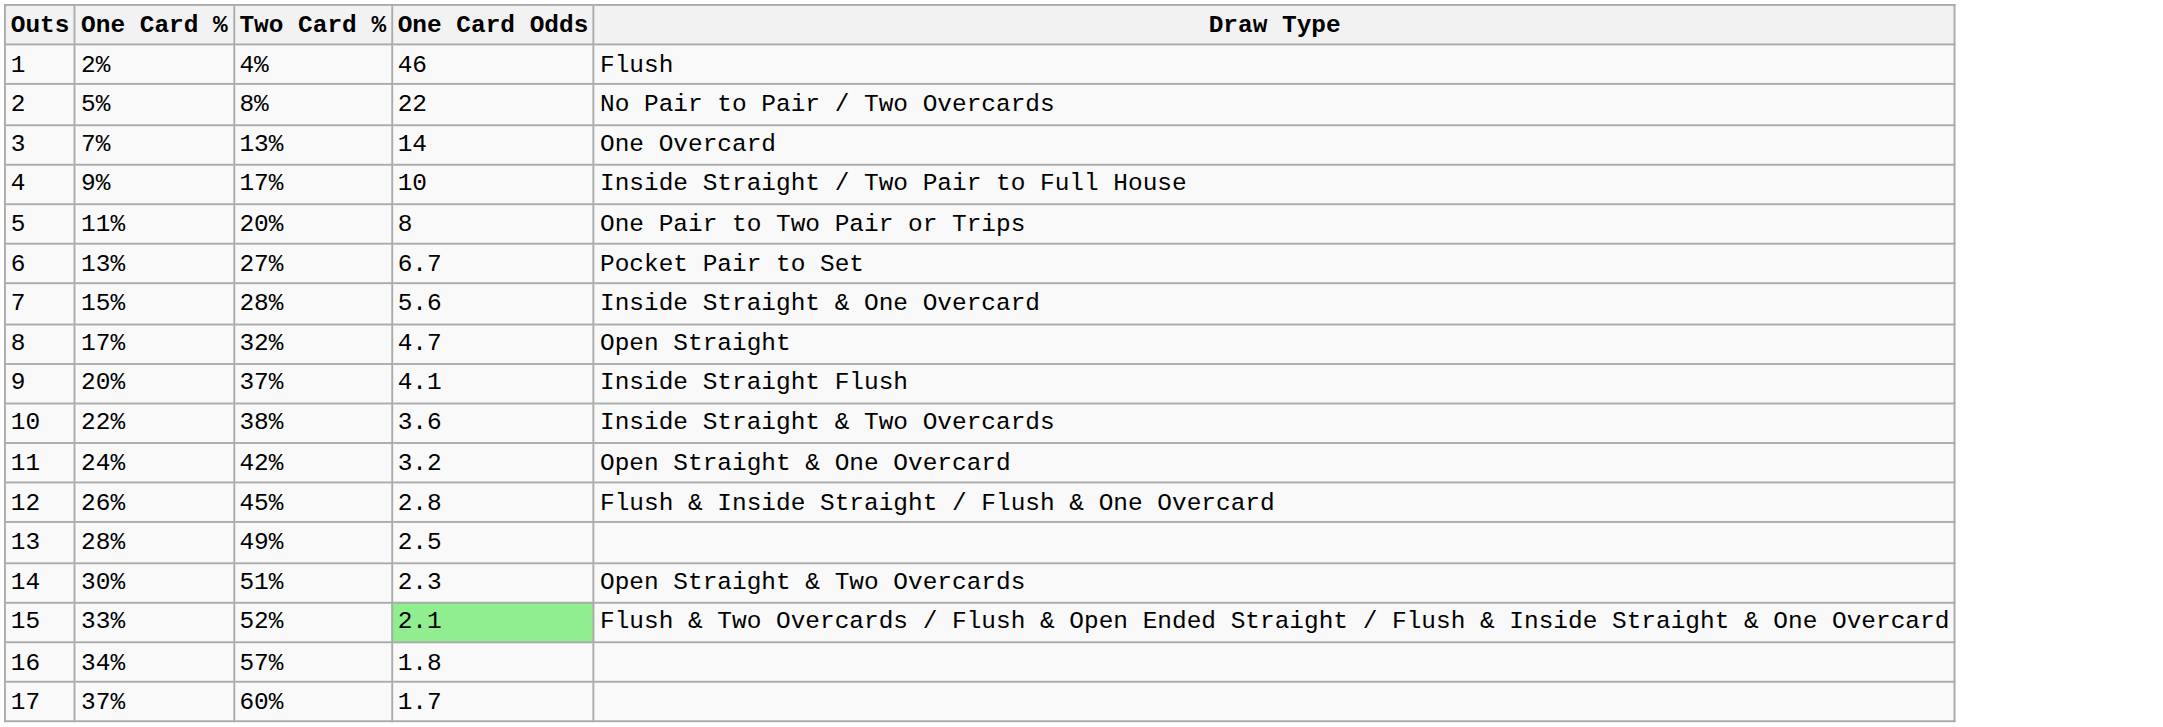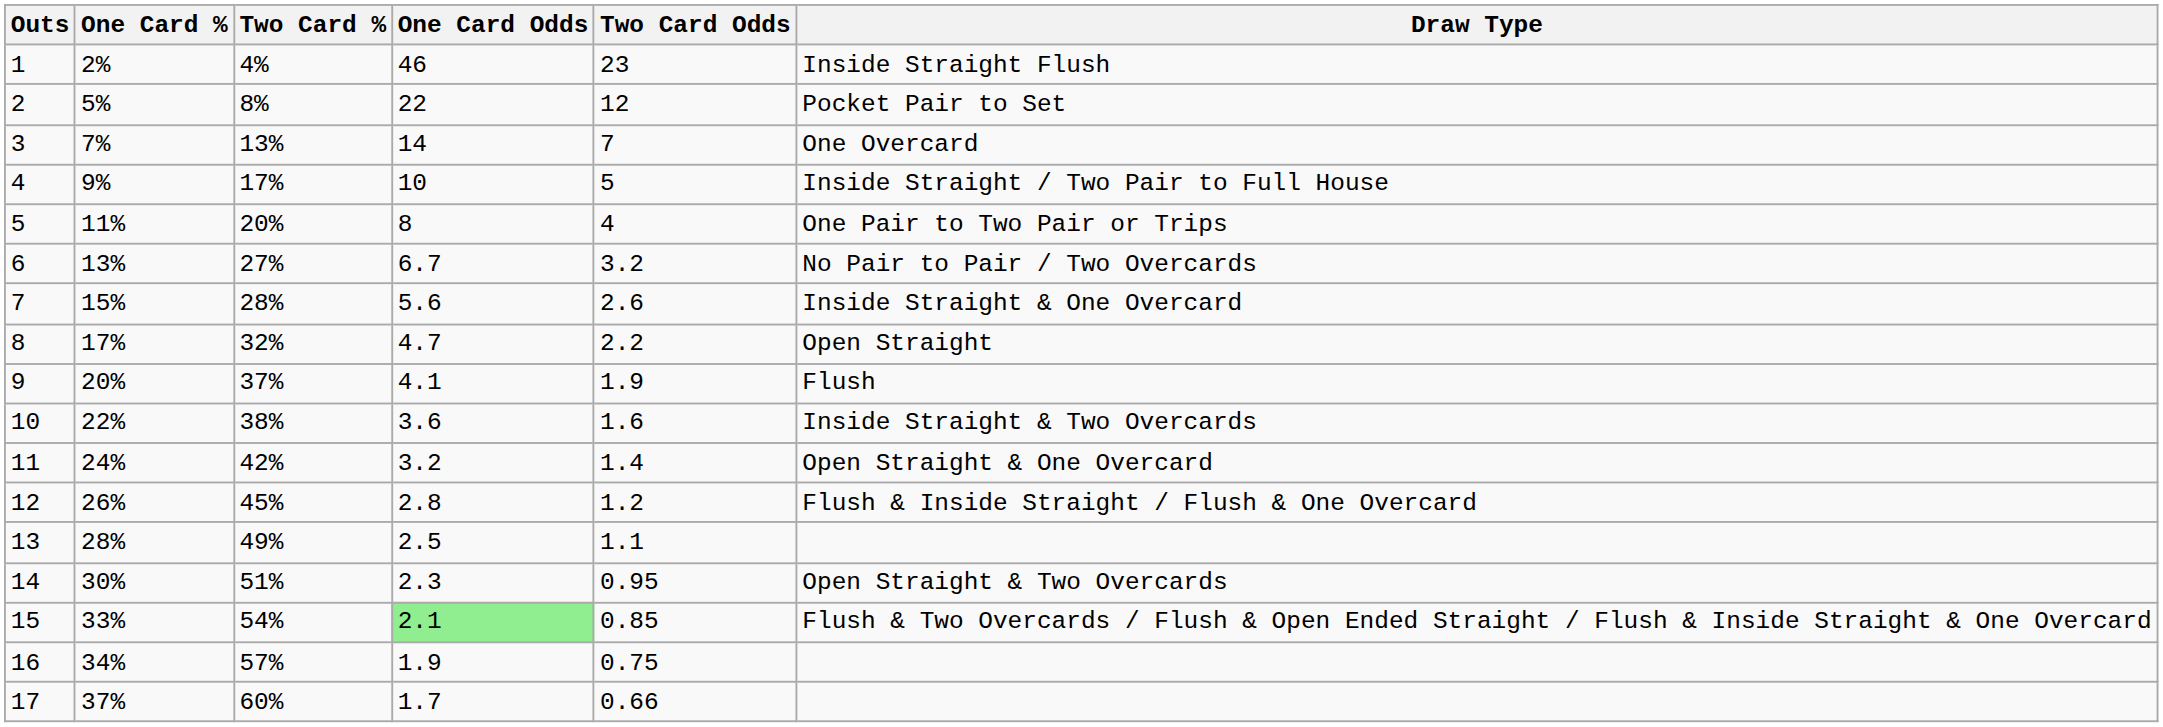+ column: Two Card Odds | 23 | 12 | 7 | 5 | 4 | 3.2 | 2.6 | 2.2 | 1.9 | 1.6 | 1.4 | 1.2 | 1.1 | 0.95 | 0.85 | 0.75 | 0.66
1 | Draw Type: Flush -> Inside Straight Flush
2 | Draw Type: No Pair to Pair / Two Overcards -> Pocket Pair to Set
6 | Draw Type: Pocket Pair to Set -> No Pair to Pair / Two Overcards
9 | Draw Type: Inside Straight Flush -> Flush
15 | Two Card %: 52% -> 54%
16 | One Card Odds: 1.8 -> 1.9
